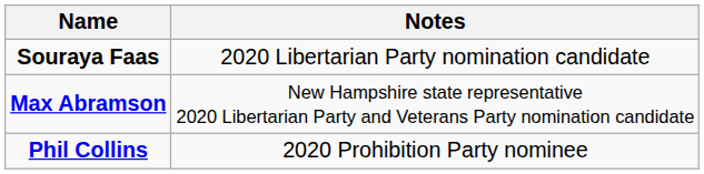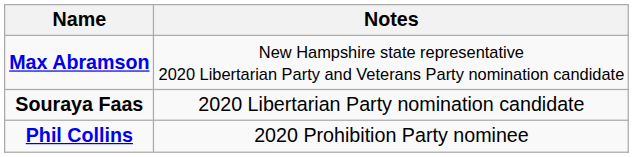rows swapped: Max Abramson <-> Souraya Faas
